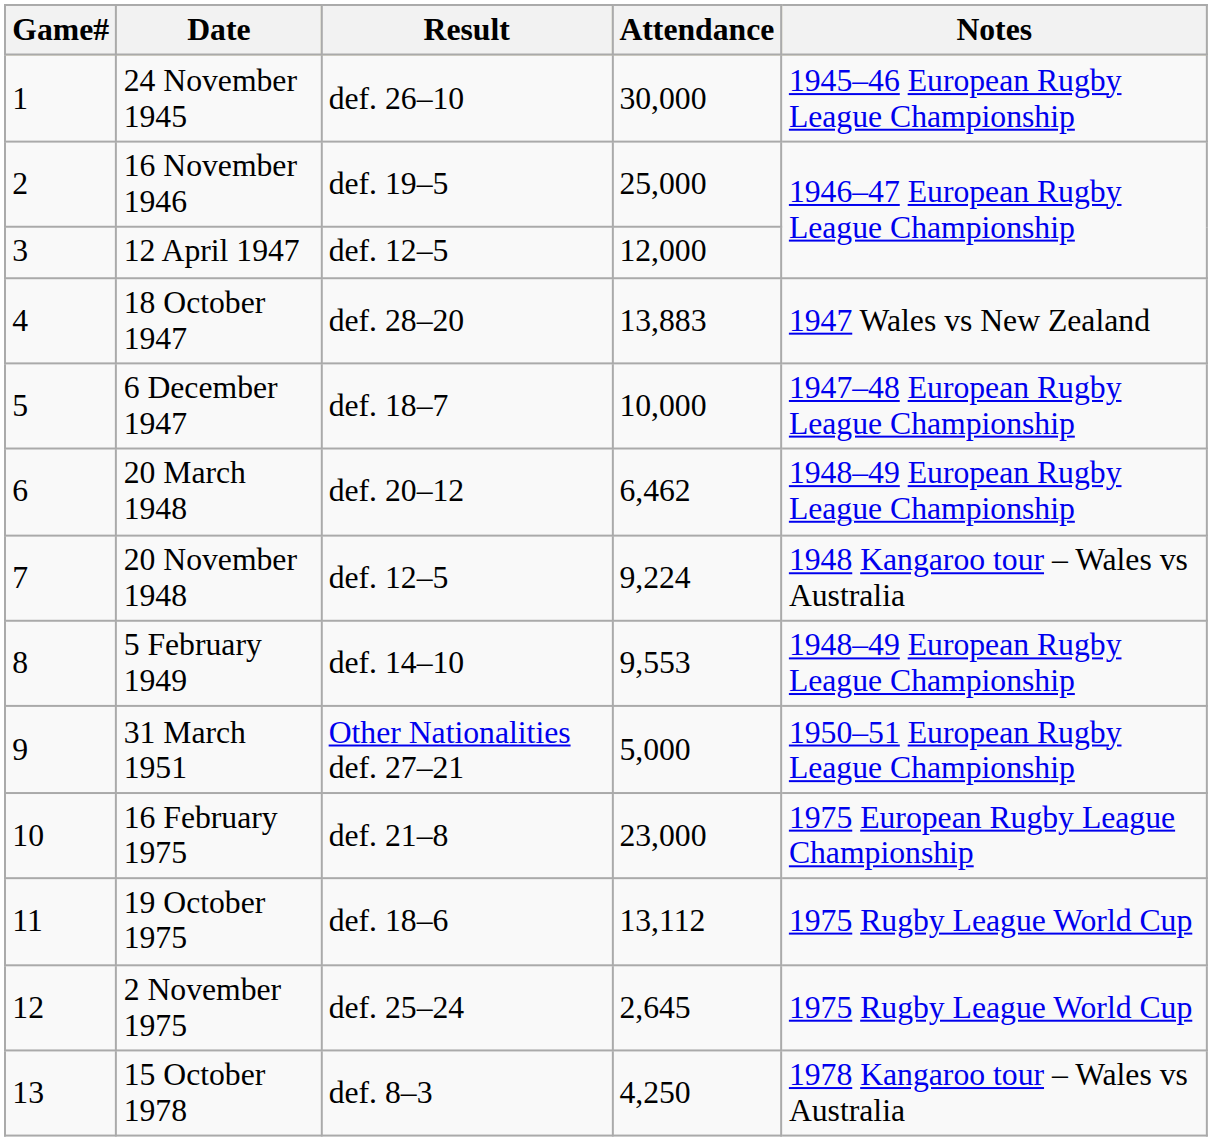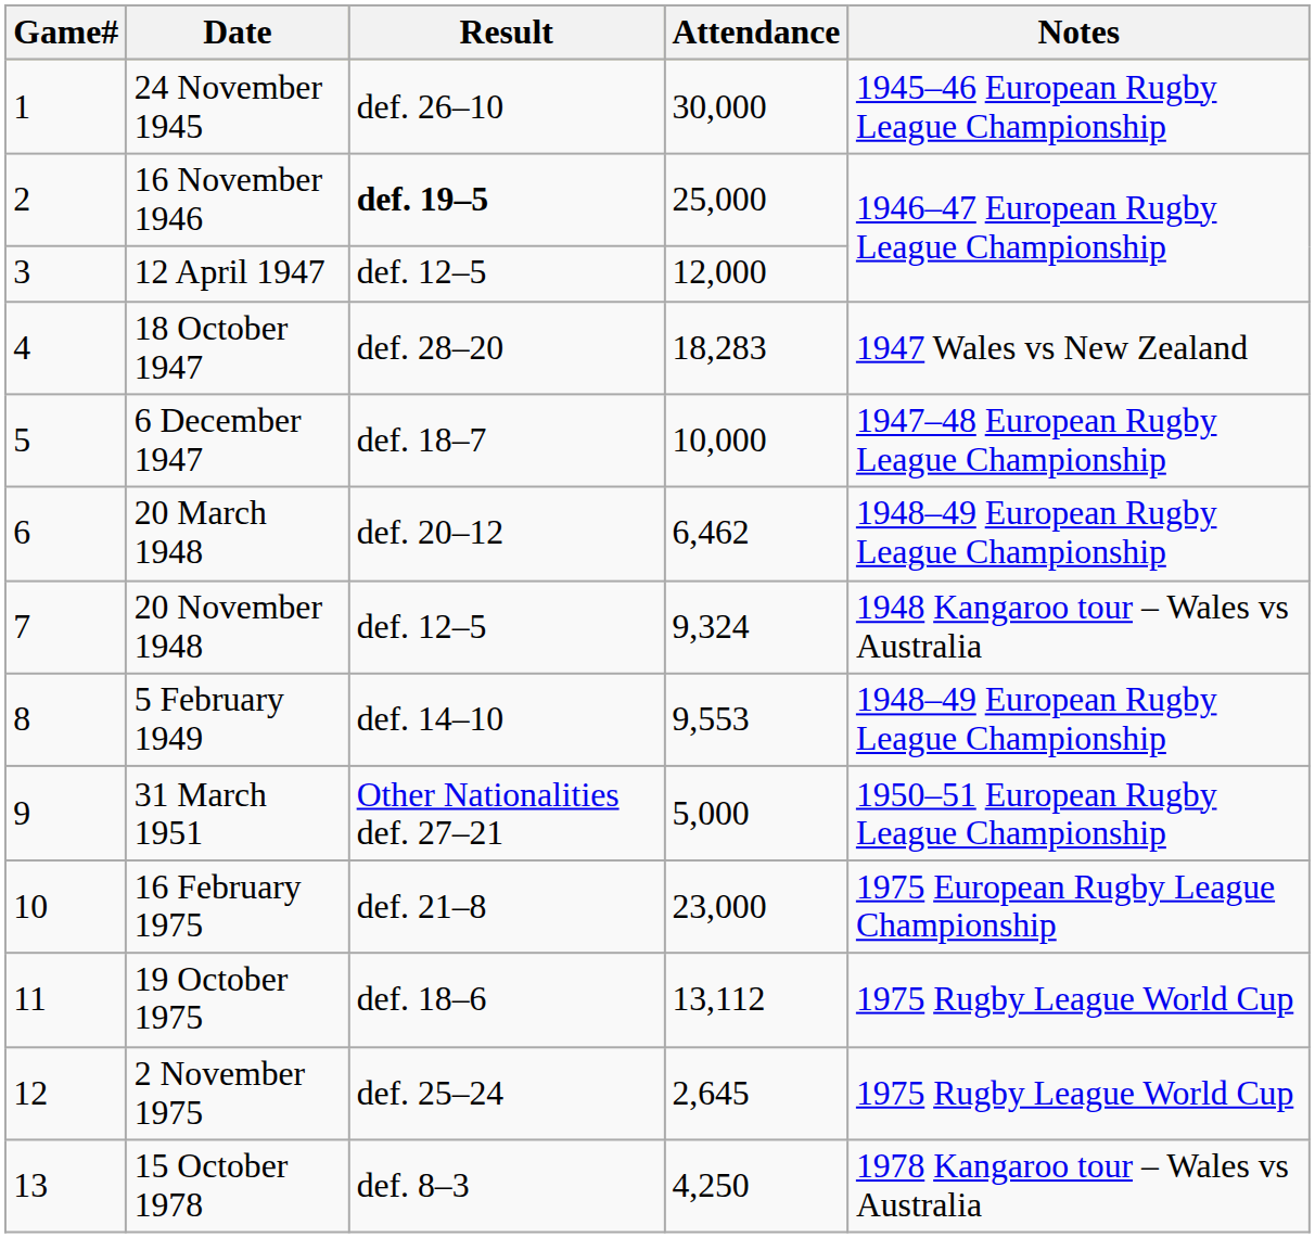16 November 1946 | Result: normal -> bold
18 October 1947 | Attendance: 13,883 -> 18,283
20 November 1948 | Attendance: 9,224 -> 9,324
